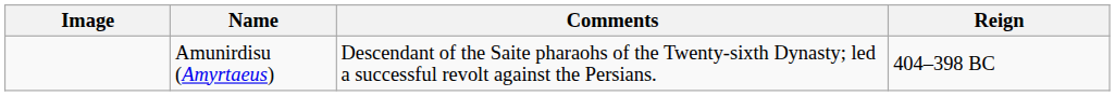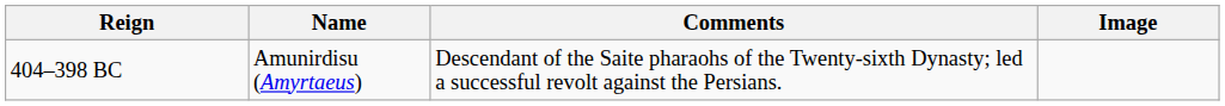columns swapped: Image <-> Reign
